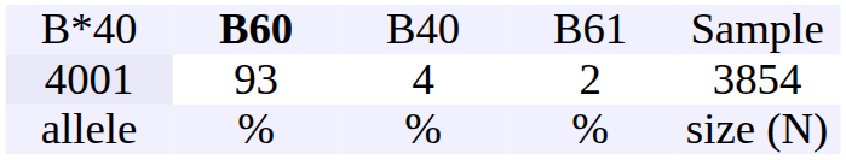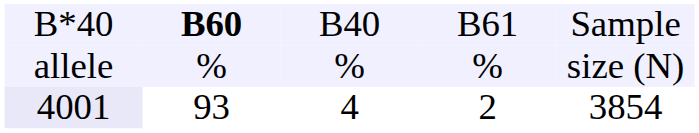rows swapped: allele <-> 4001
